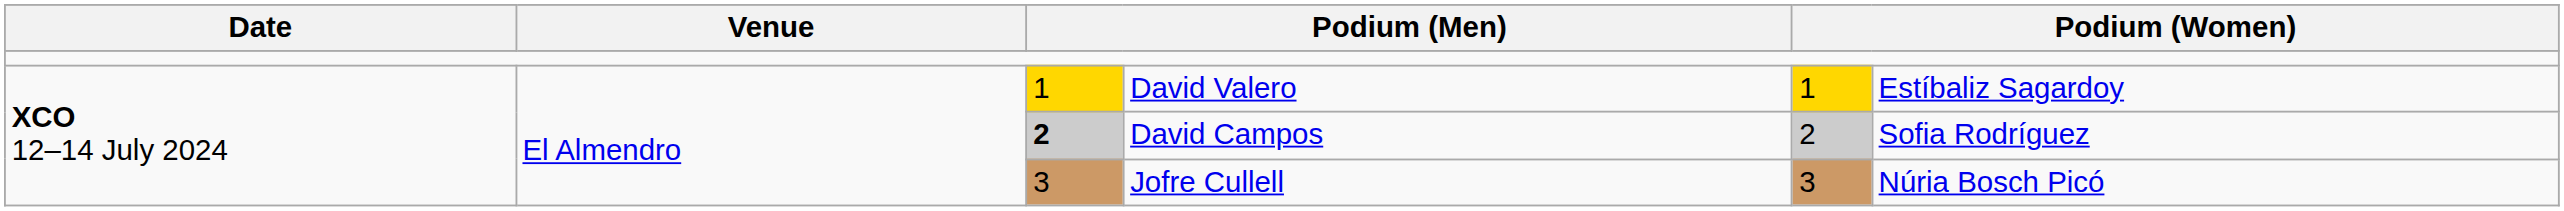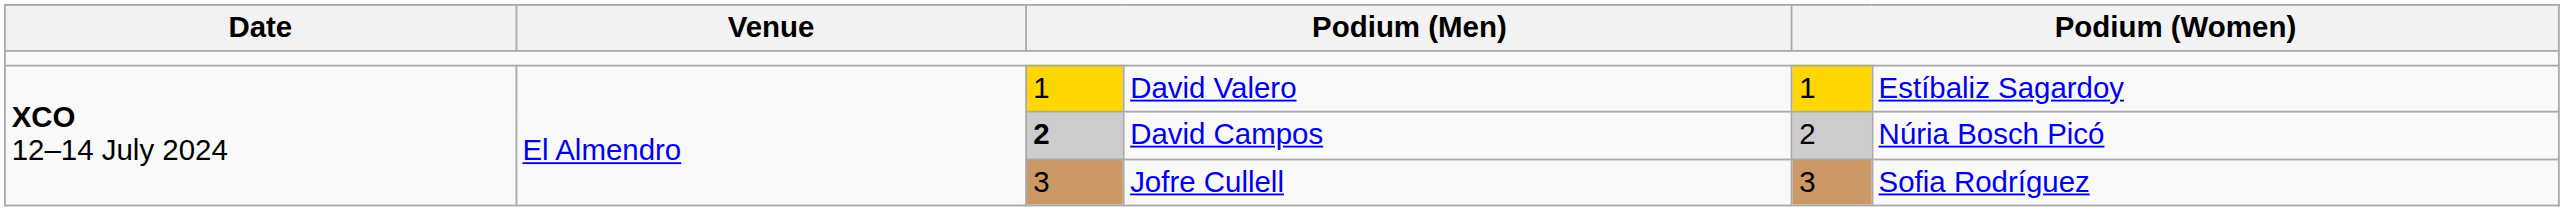David Campos | column 6: Sofia Rodríguez -> Núria Bosch Picó
Jofre Cullell | column 6: Núria Bosch Picó -> Sofia Rodríguez
